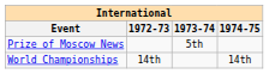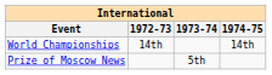rows swapped: World Championships <-> Prize of Moscow News
